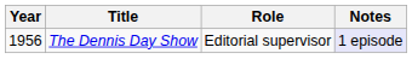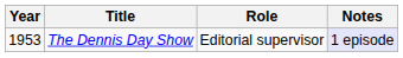The Dennis Day Show | Year: 1956 -> 1953
